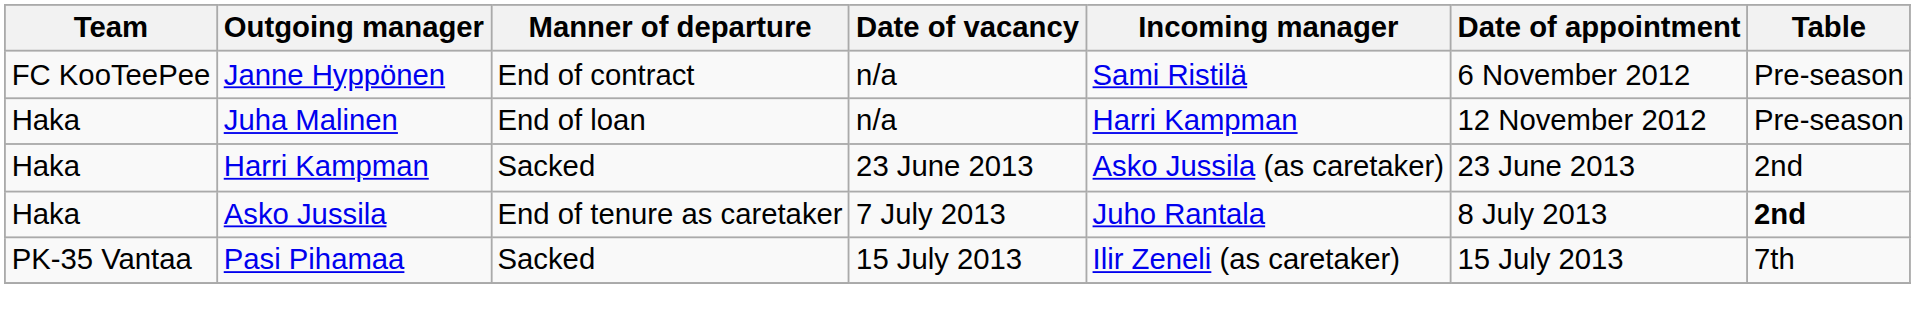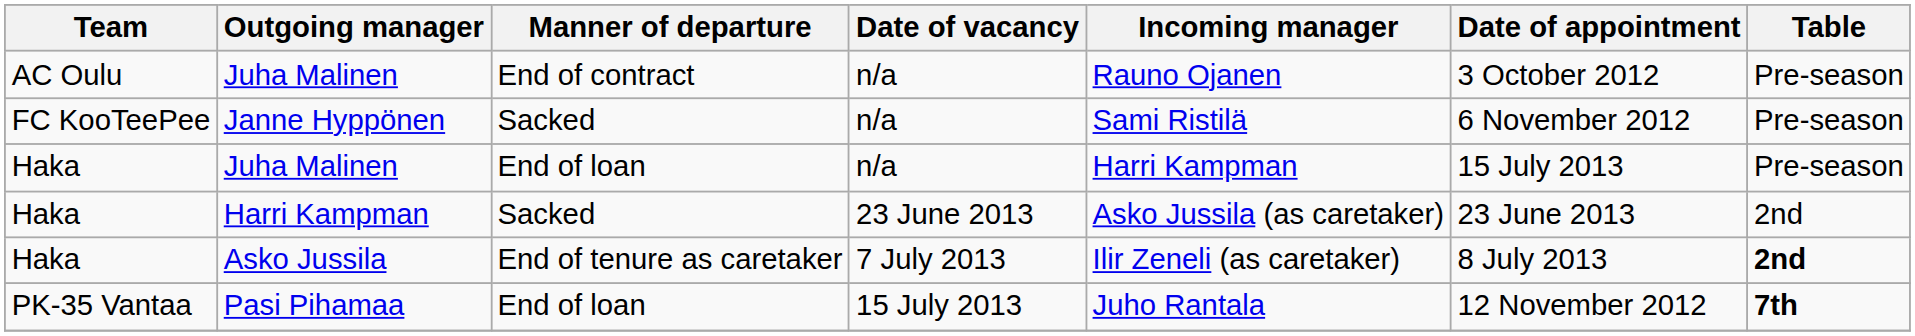+ row: AC Oulu | Juha Malinen | End of contract | n/a | Rauno Ojanen | 3 October 2012 | Pre-season
Janne Hyppönen | Manner of departure: End of contract -> Sacked
Haka / Juha Malinen | Date of appointment: 12 November 2012 -> 15 July 2013
Asko Jussila | Incoming manager: Juho Rantala -> Ilir Zeneli (as caretaker)
Pasi Pihamaa | Manner of departure: Sacked -> End of loan
Pasi Pihamaa | Incoming manager: Ilir Zeneli (as caretaker) -> Juho Rantala
Pasi Pihamaa | Date of appointment: 15 July 2013 -> 12 November 2012
Pasi Pihamaa | Table: normal -> bold
